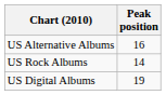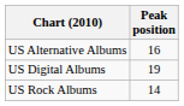rows swapped: US Digital Albums <-> US Rock Albums
